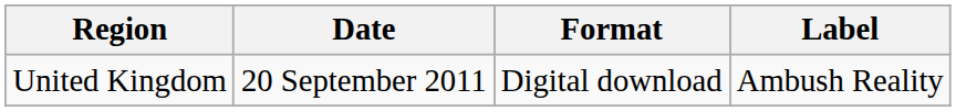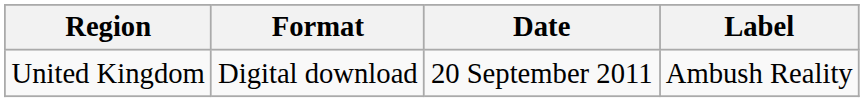columns swapped: Date <-> Format
